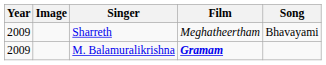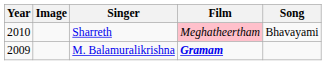Sharreth | Year: 2009 -> 2010
Sharreth | Film: no background -> pink background
